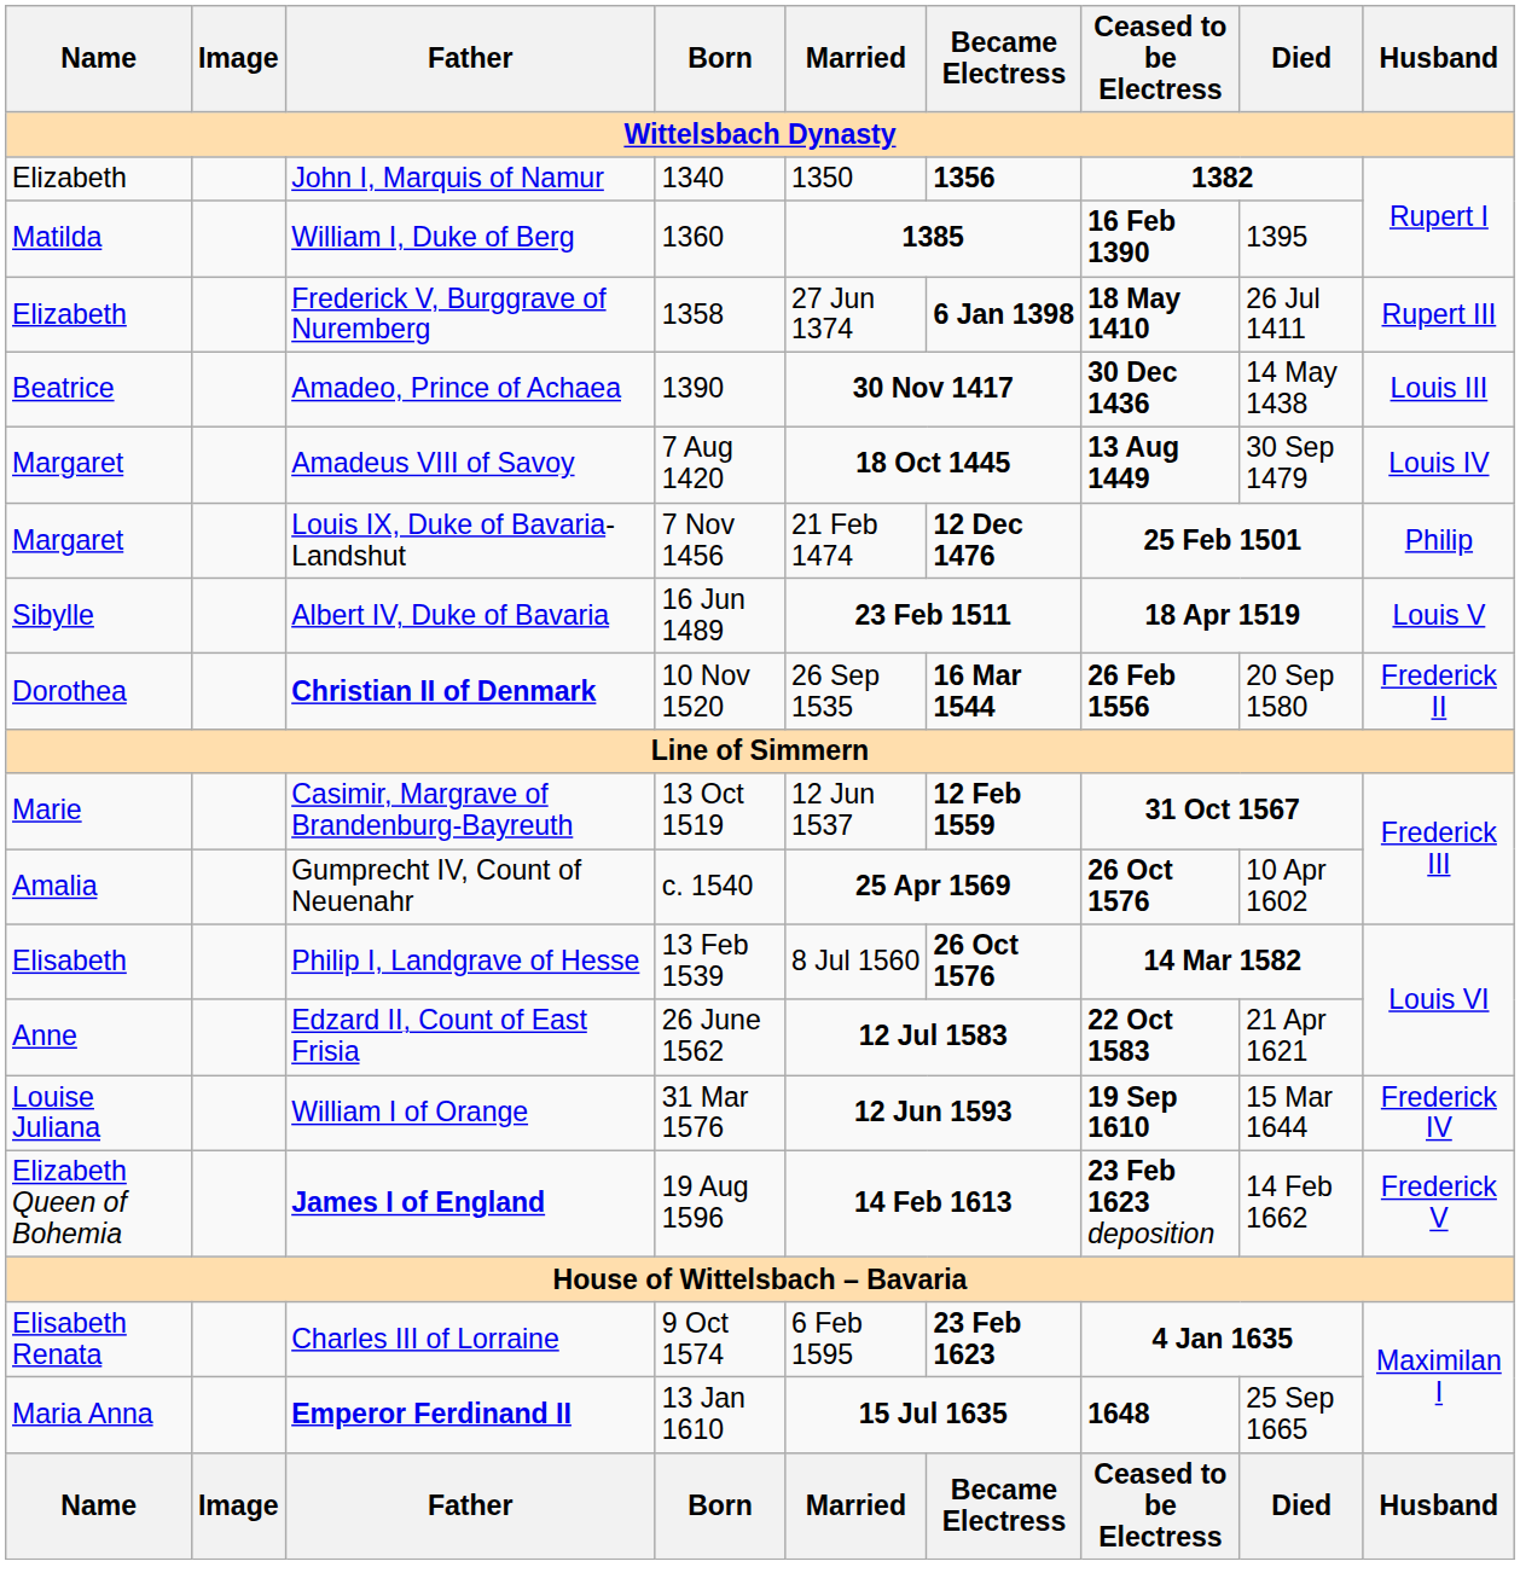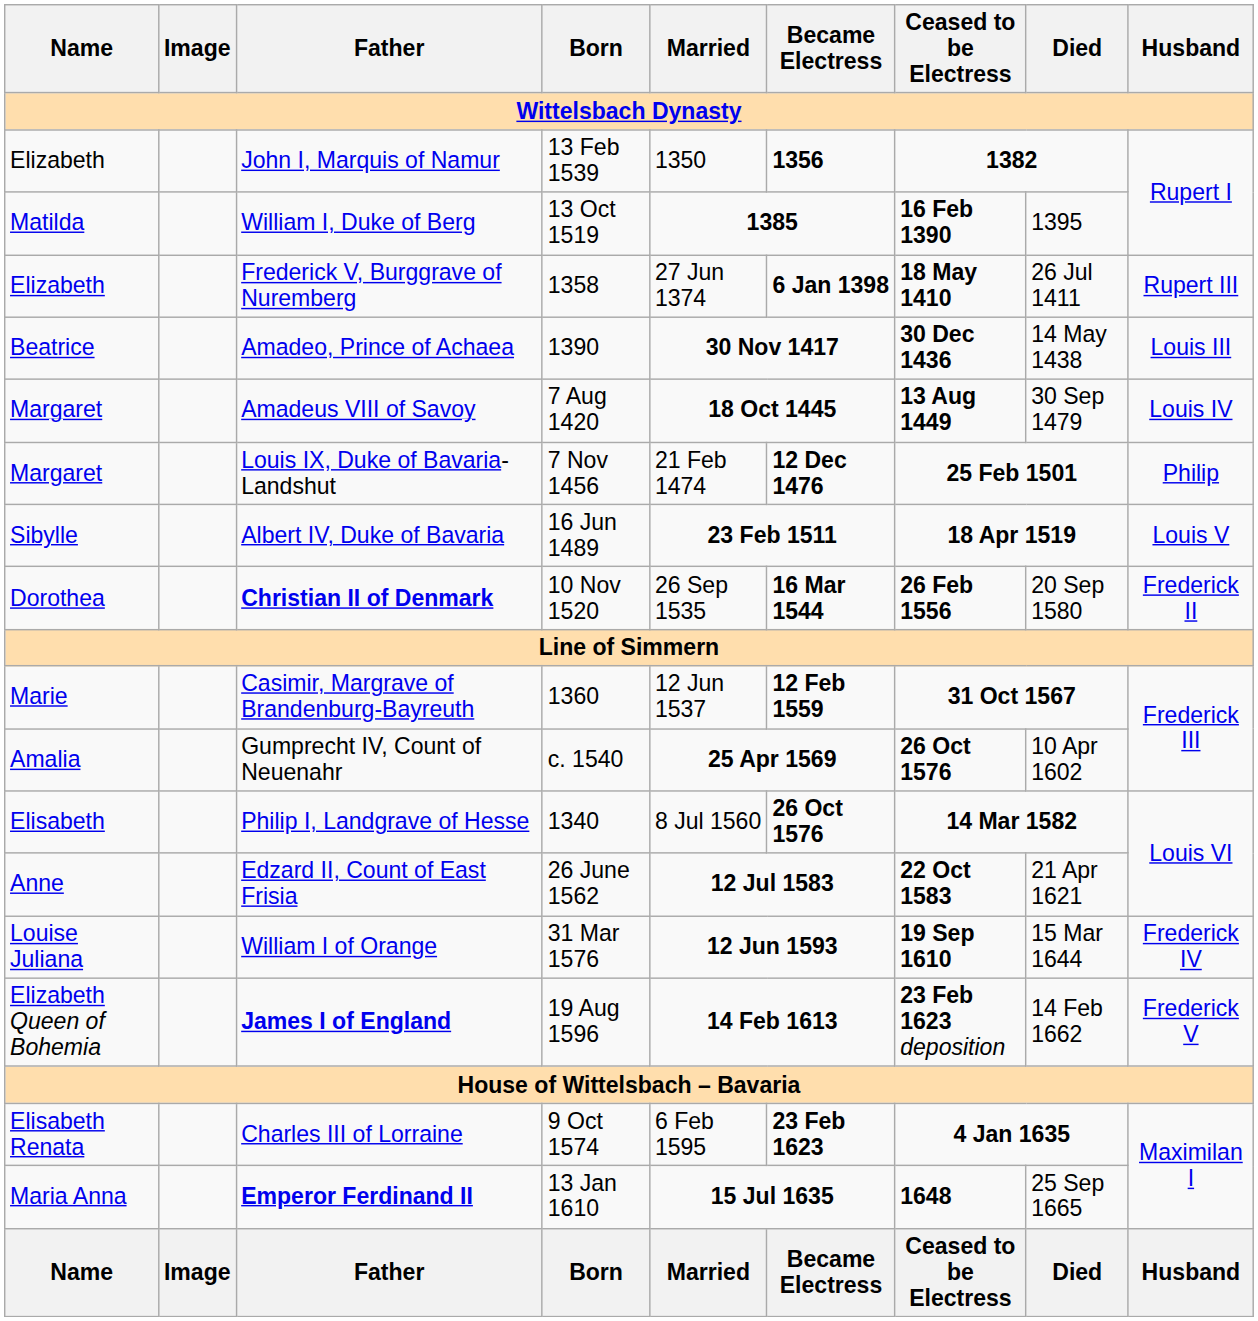John I, Marquis of Namur | Born: 1340 -> 13 Feb 1539
William I, Duke of Berg | Born: 1360 -> 13 Oct 1519
Casimir, Margrave of Brandenburg-Bayreuth | Born: 13 Oct 1519 -> 1360
Philip I, Landgrave of Hesse | Born: 13 Feb 1539 -> 1340
